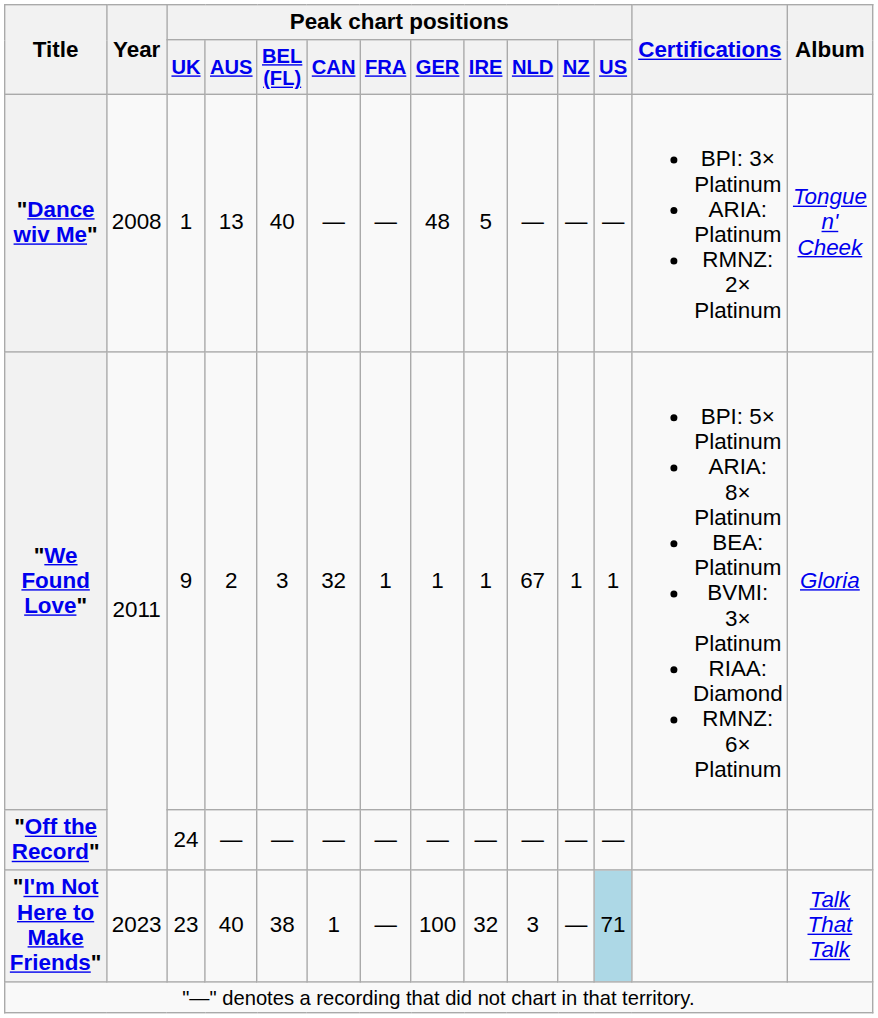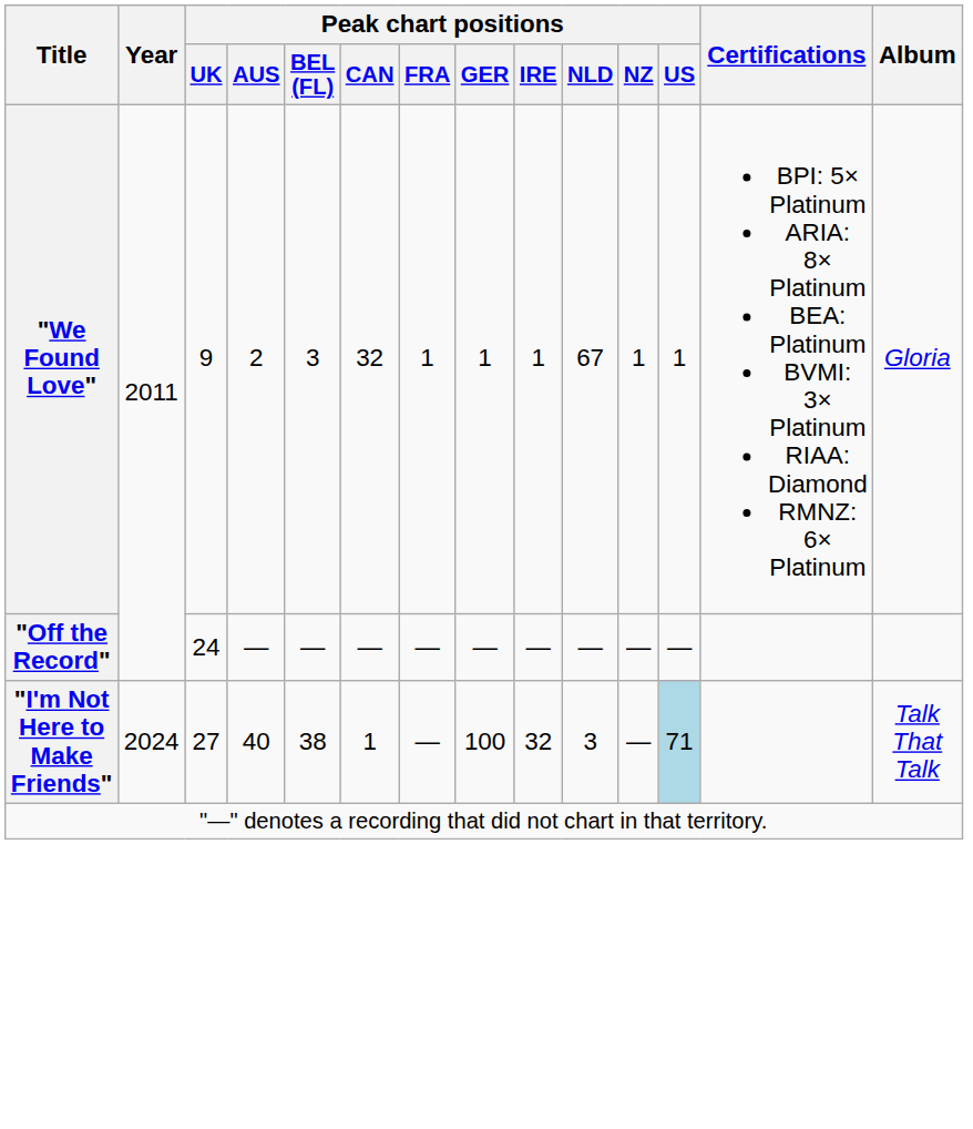- row: "Dance wiv Me" | 2008 | 1 | 13 | 40 | — | — | 48 | 5 | — | — | — | BPI: 3× Platinum ARIA: Platinum RMNZ: 2× Platinum | Tongue n' Cheek
"I'm Not Here to Make Friends" | Year: 2023 -> 2024
"I'm Not Here to Make Friends" | Peak chart positions / UK: 23 -> 27
